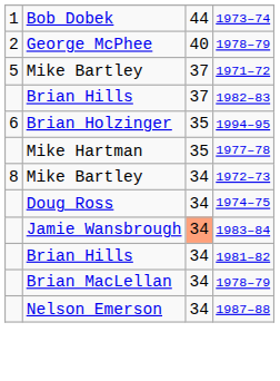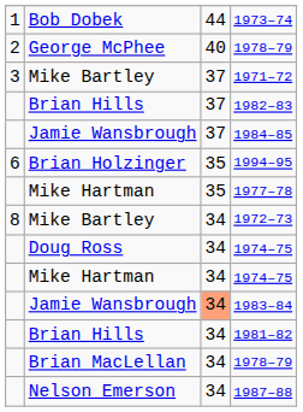1971–72 | column 1: 5 -> 3
+ row: Jamie Wansbrough | 37 | 1984–85
+ row: Mike Hartman | 34 | 1974–75
